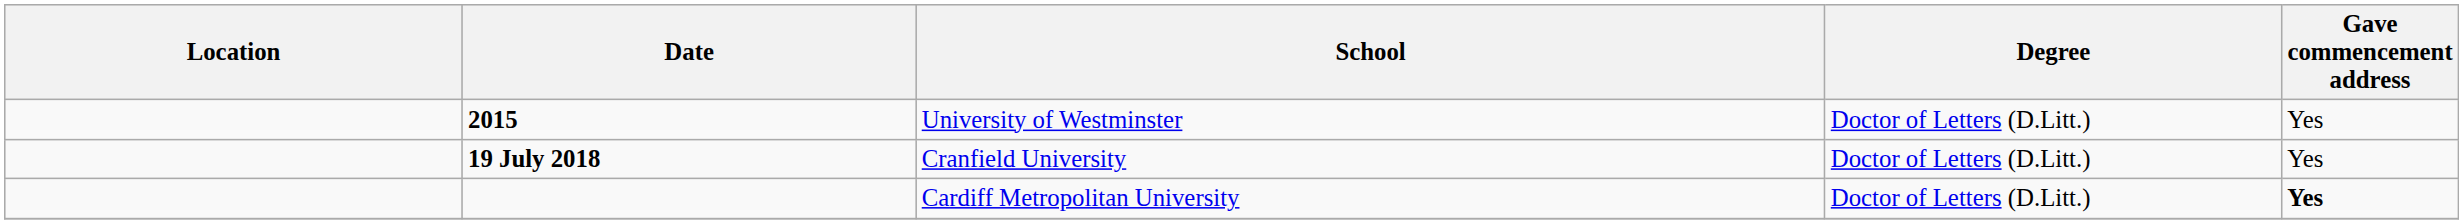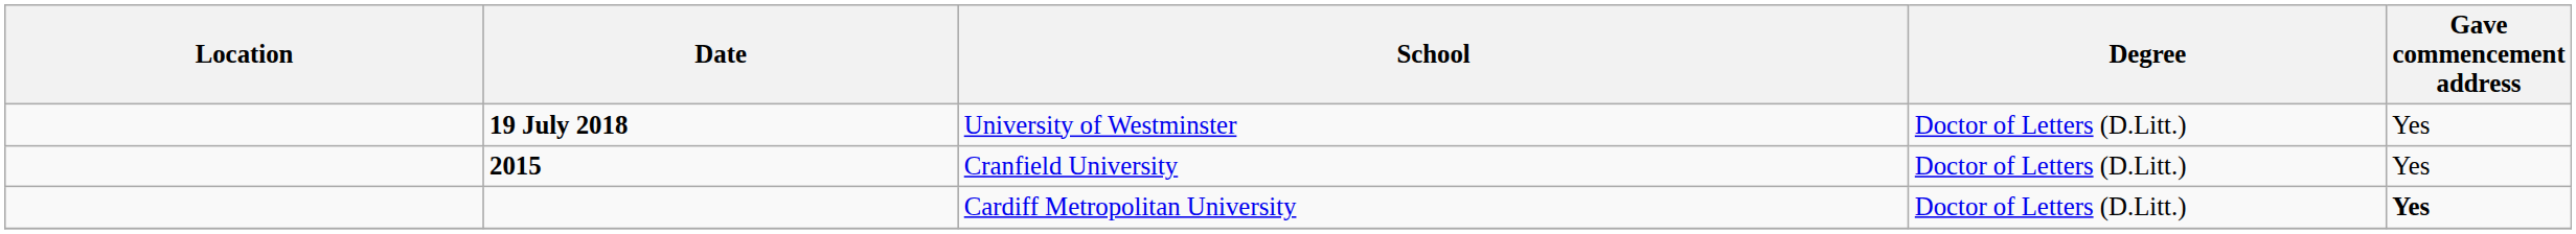University of Westminster | Date: 2015 -> 19 July 2018
Cranfield University | Date: 19 July 2018 -> 2015
